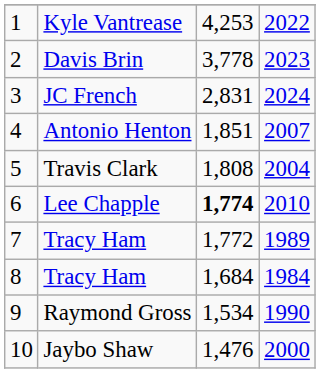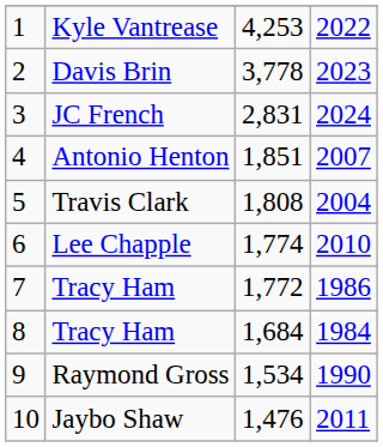Lee Chapple | column 3: bold -> normal
7 / Tracy Ham | column 4: 1989 -> 1986
Jaybo Shaw | column 4: 2000 -> 2011
